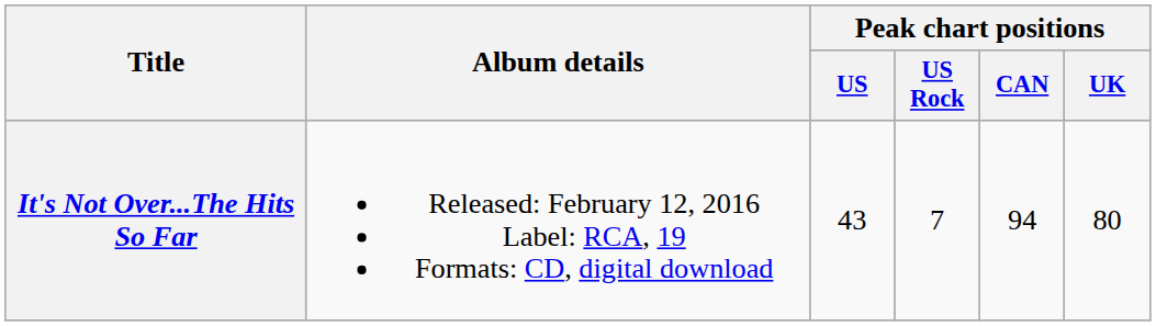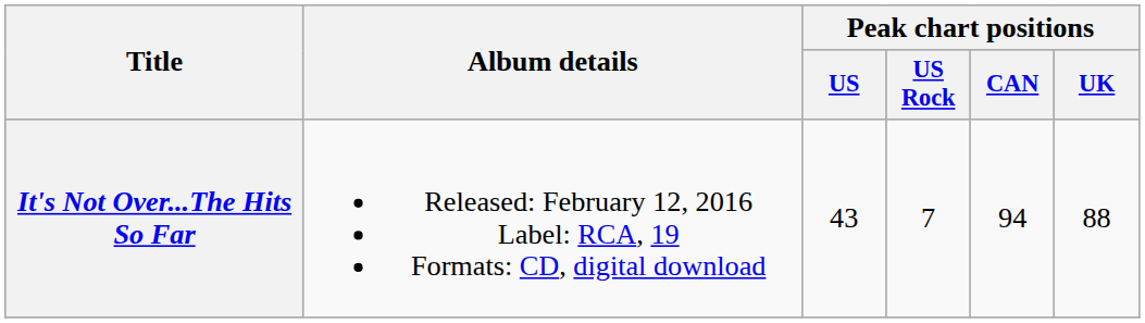It's Not Over...The Hits So Far | Peak chart positions / UK: 80 -> 88
